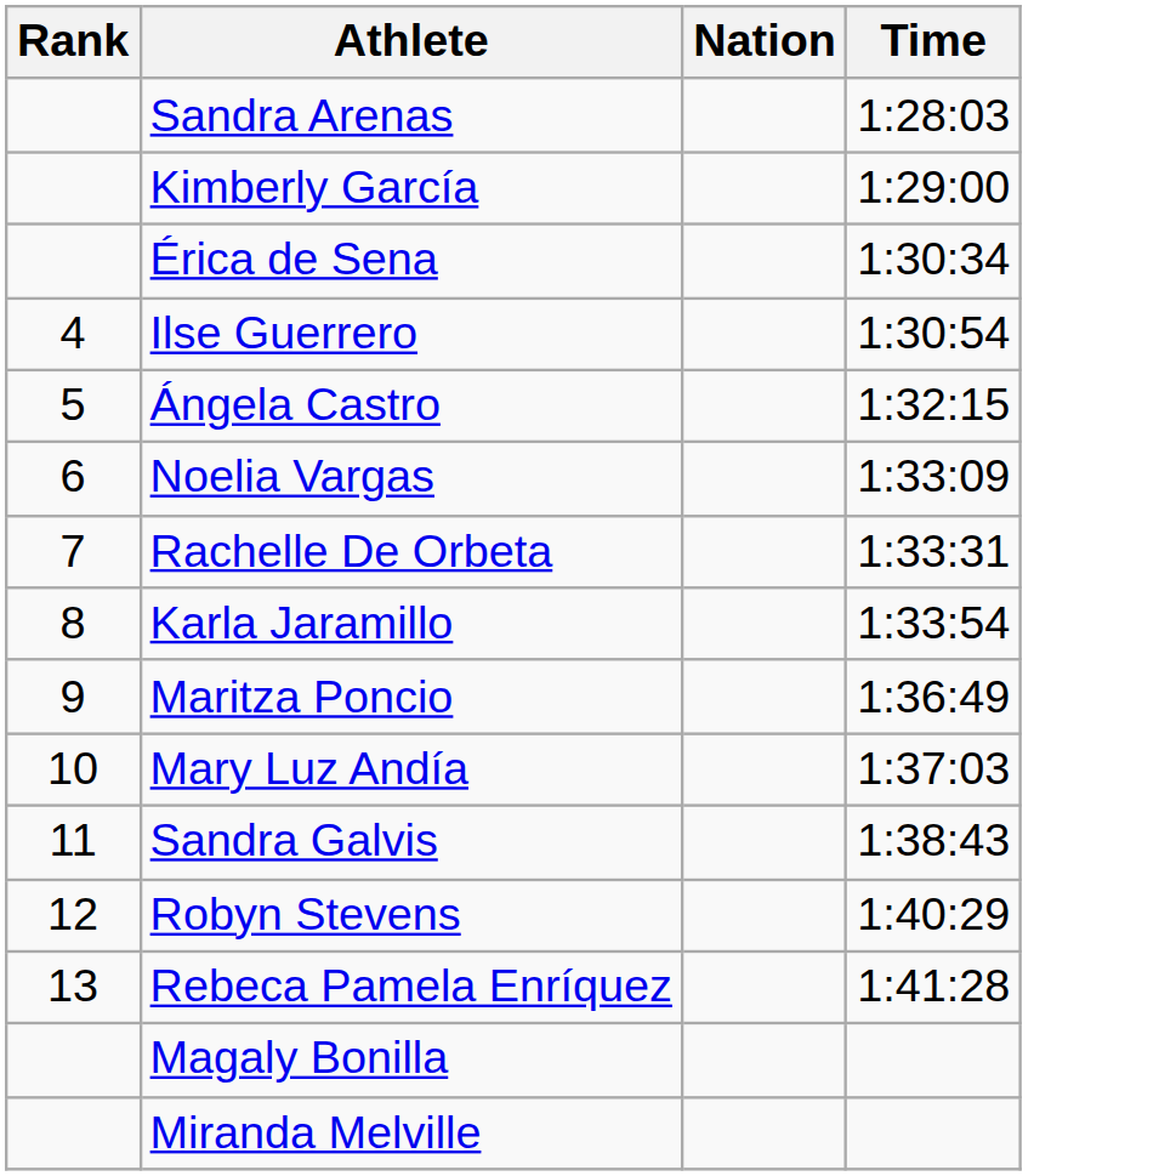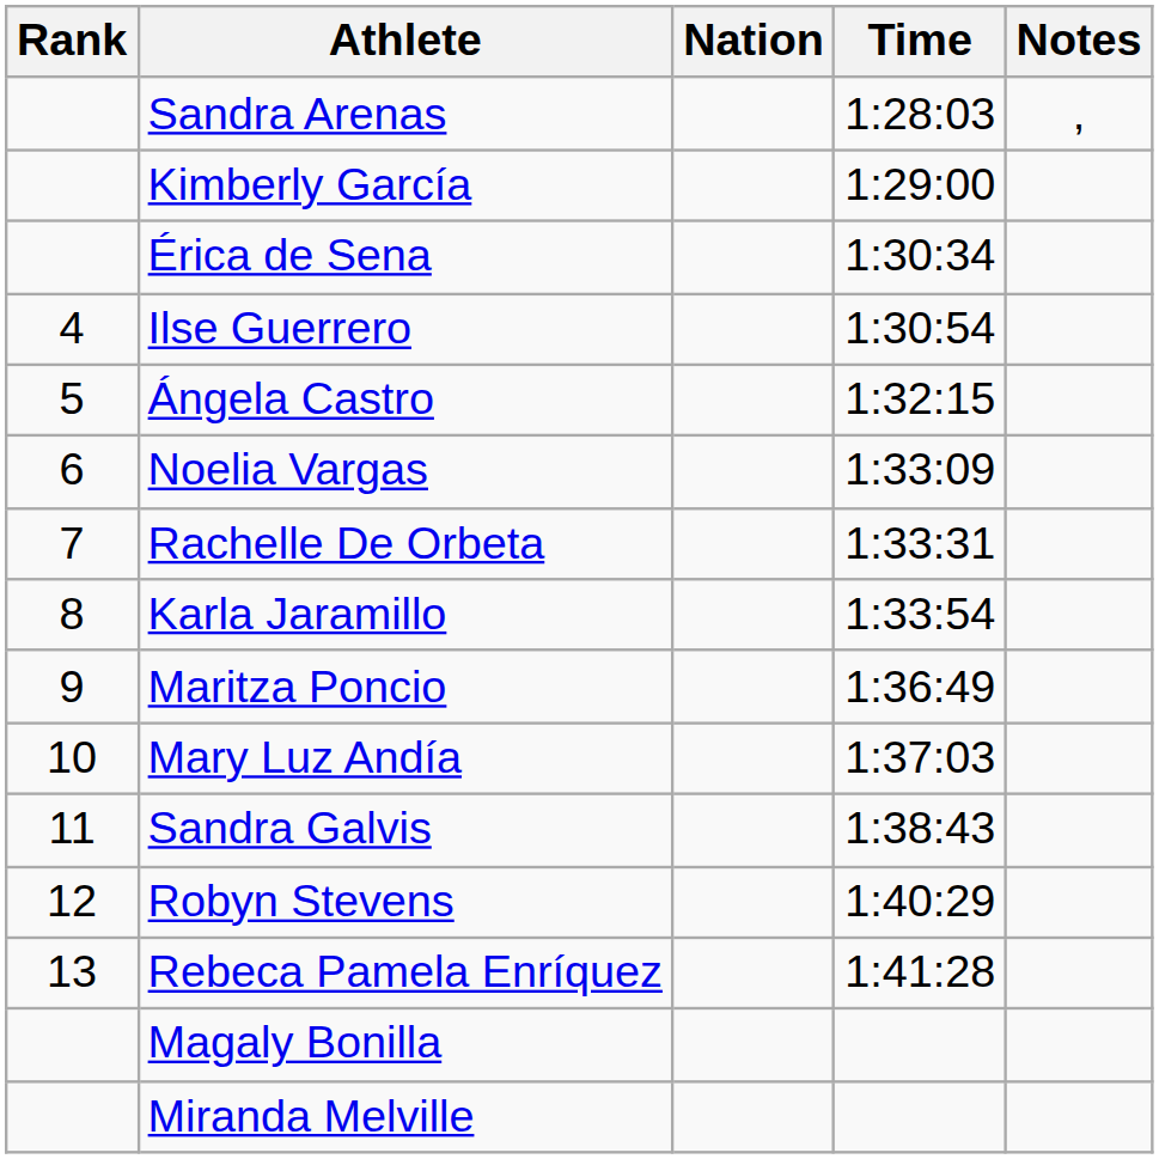+ column: Notes | ,
